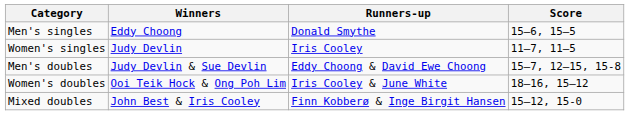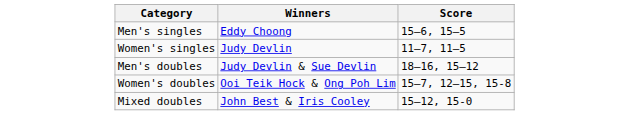- column: Runners-up | Donald Smythe | Iris Cooley | Eddy Choong & David Ewe Choong | Iris Cooley & June White | Finn Kobberø & Inge Birgit Hansen
Men's doubles | Score: 15–7, 12–15, 15-8 -> 18–16, 15–12
Women's doubles | Score: 18–16, 15–12 -> 15–7, 12–15, 15-8
